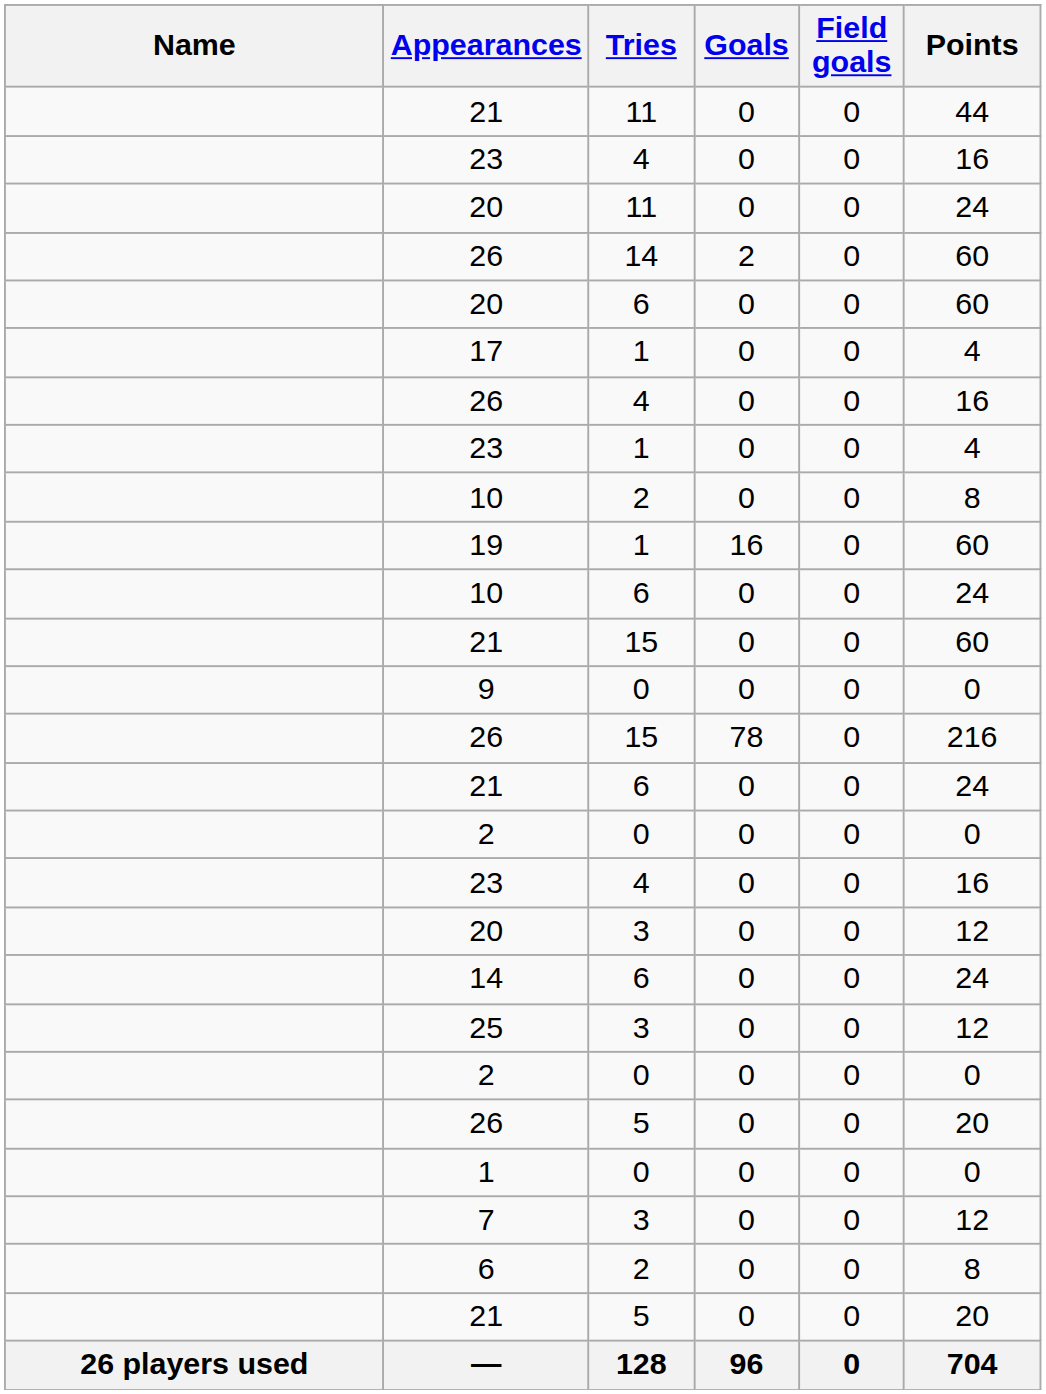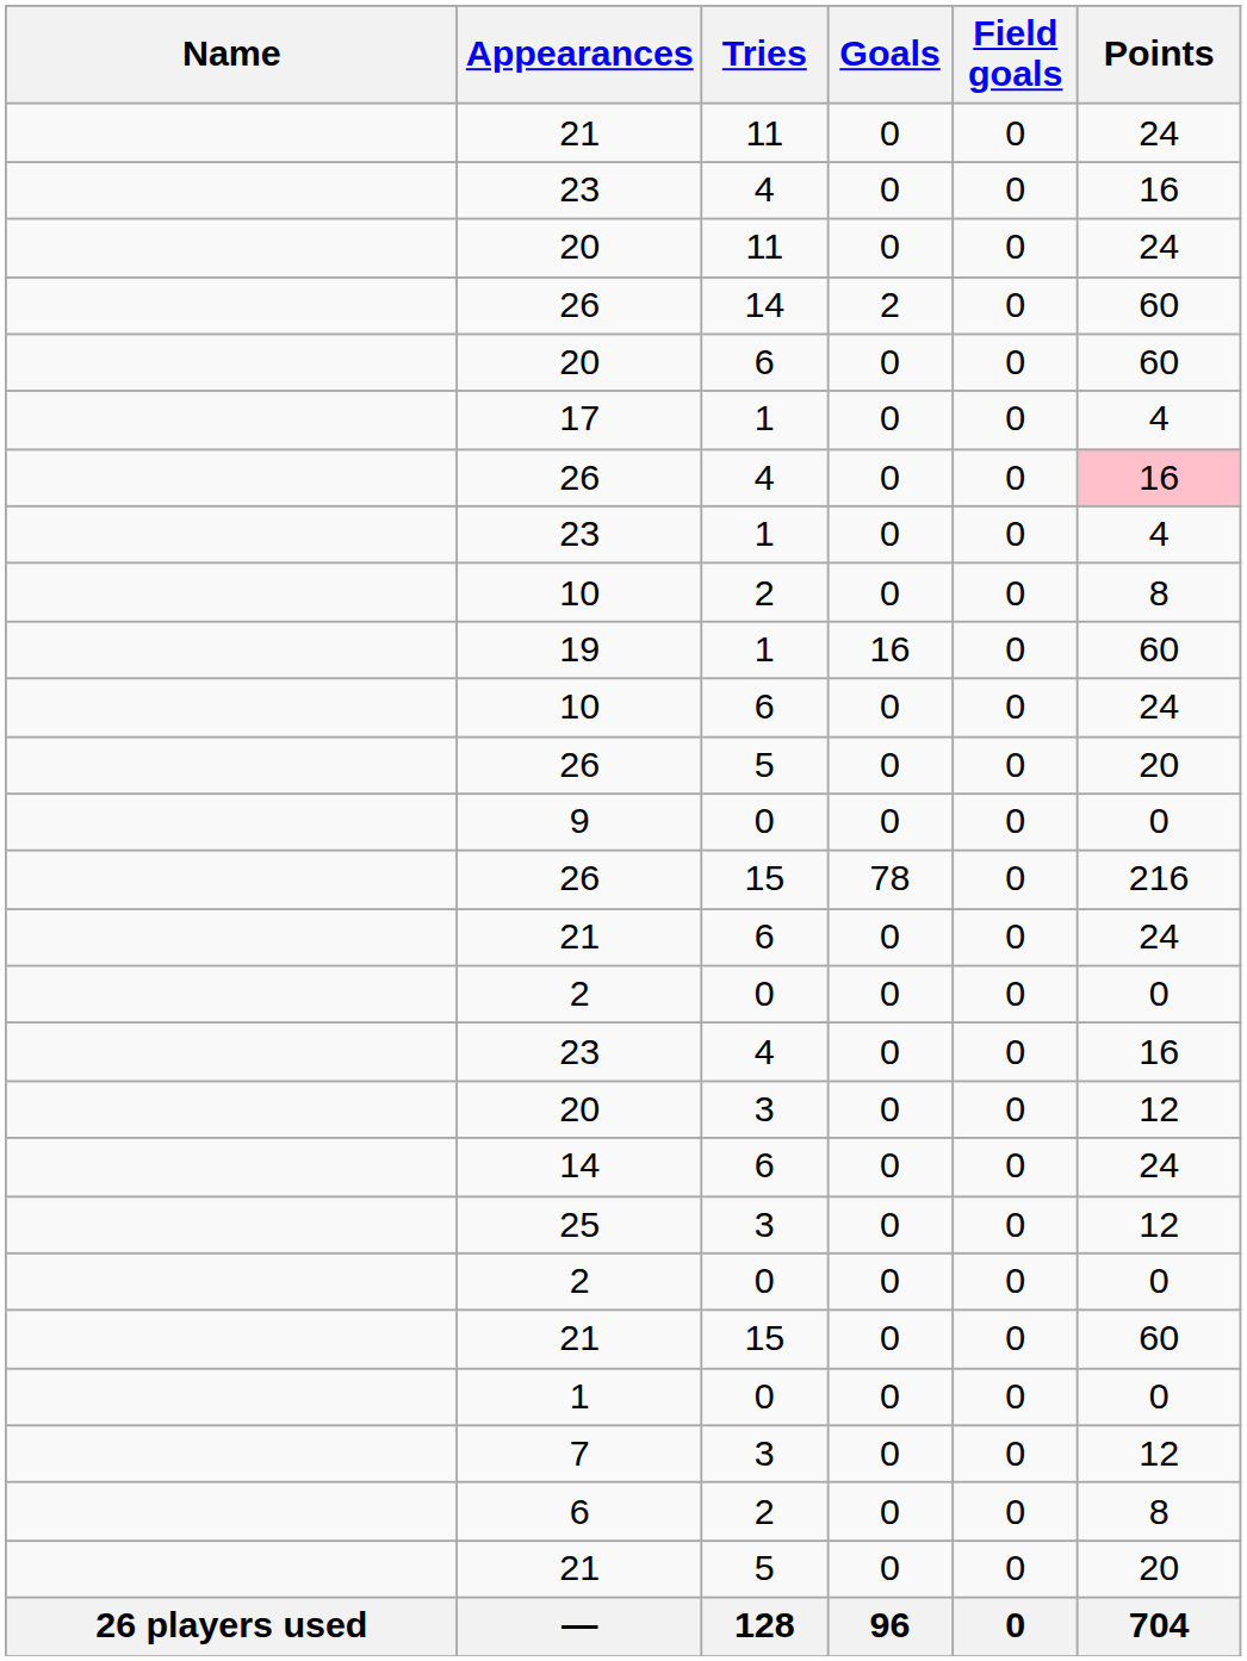21 / 11 | Points: 44 -> 24
26 / 4 | Points: no background -> pink background
rows swapped: 21 / 15 <-> 26 / 5
